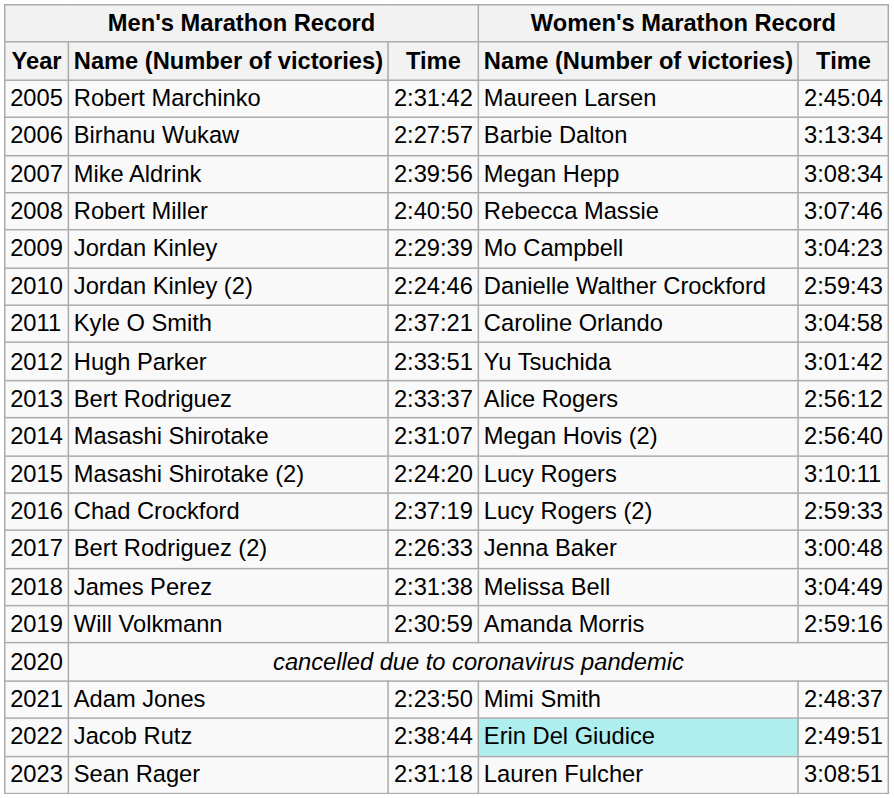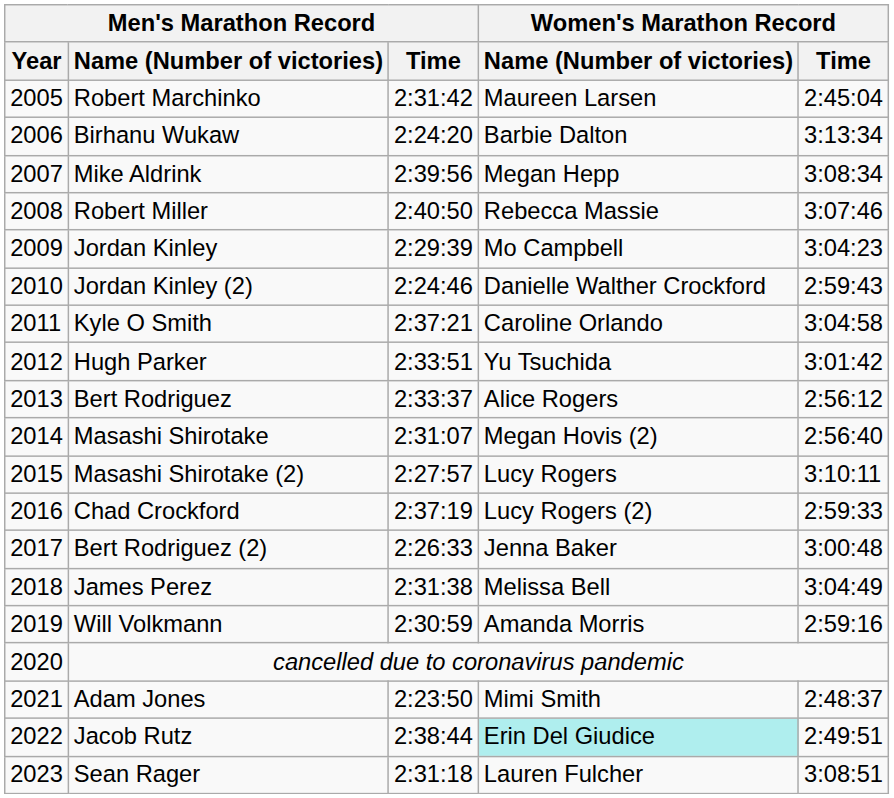Birhanu Wukaw | Men's Marathon Record / Time: 2:27:57 -> 2:24:20
Masashi Shirotake (2) | Men's Marathon Record / Time: 2:24:20 -> 2:27:57
